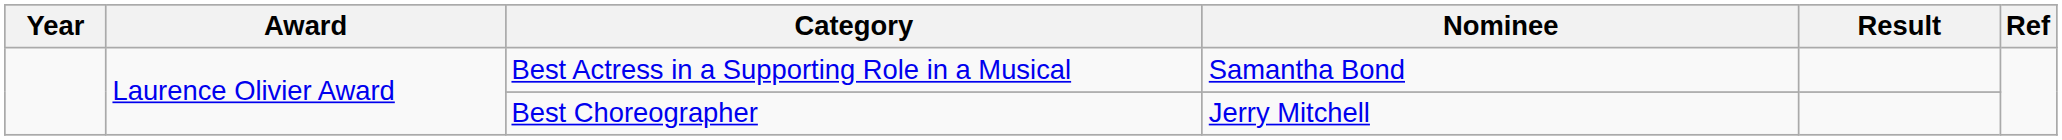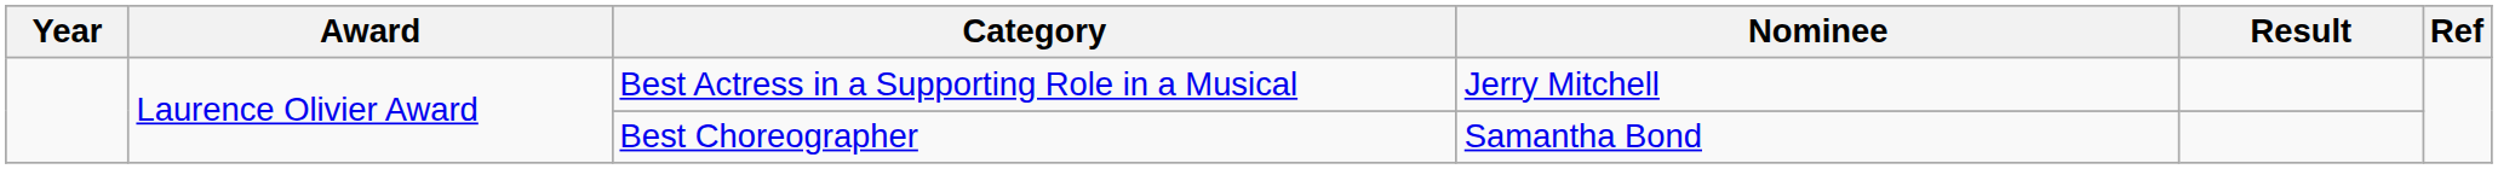Best Actress in a Supporting Role in a Musical | Nominee: Samantha Bond -> Jerry Mitchell
Best Choreographer | Nominee: Jerry Mitchell -> Samantha Bond
